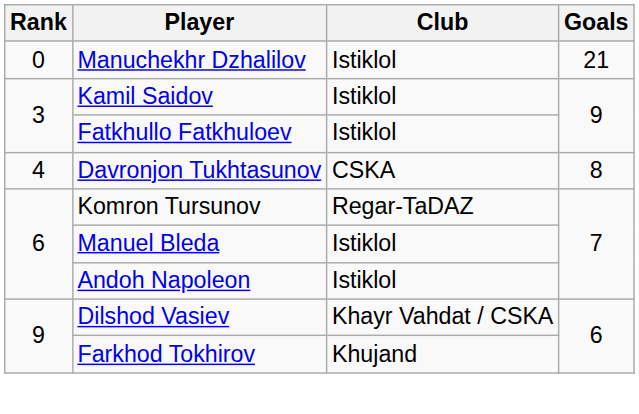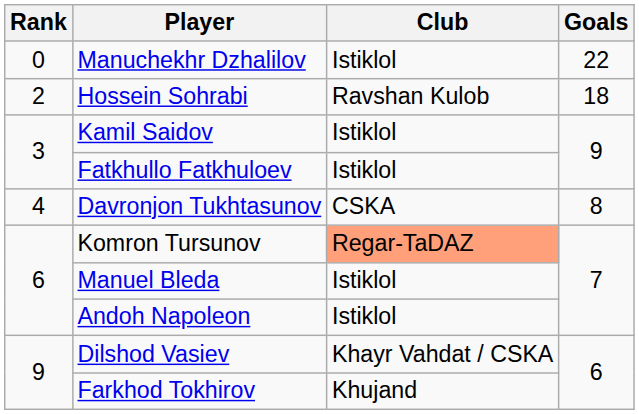Manuchekhr Dzhalilov | Goals: 21 -> 22
+ row: 2 | Hossein Sohrabi | Ravshan Kulob | 18
Komron Tursunov | Club: no background -> lightsalmon background
